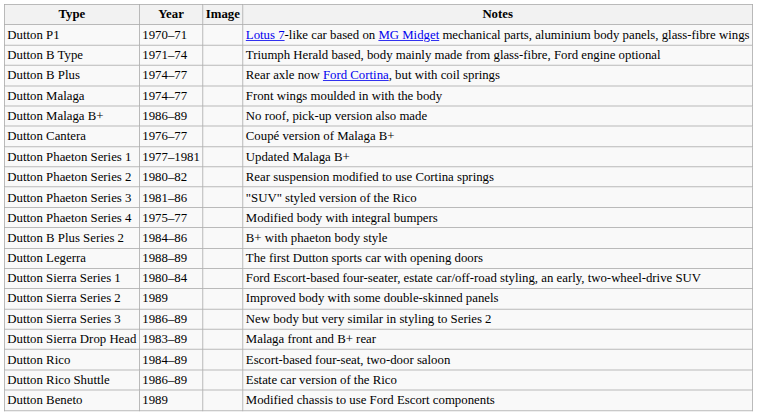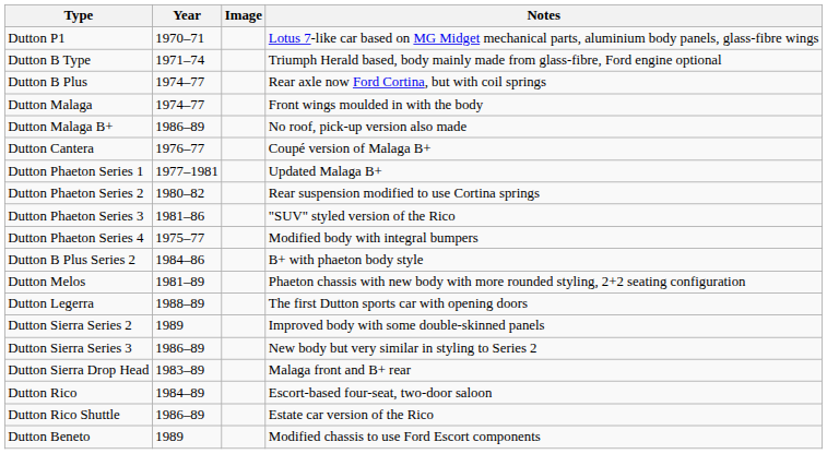+ row: Dutton Melos | 1981–89 | Phaeton chassis with new body with more rounded styling, 2+2 seating configuration
- row: Dutton Sierra Series 1 | 1980–84 | Ford Escort-based four-seater, estate car/off-road styling, an early, two-wheel-drive SUV
